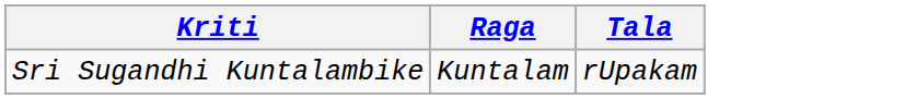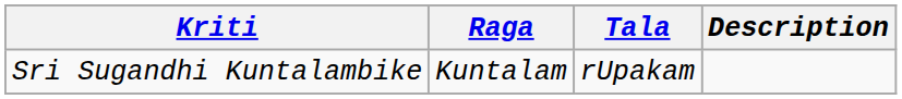+ column: Description
